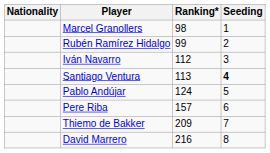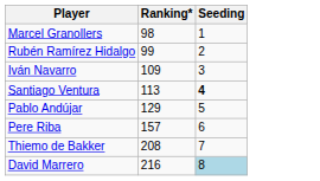- column: Nationality
Iván Navarro | Ranking*: 112 -> 109
Pablo Andújar | Ranking*: 124 -> 129
Thiemo de Bakker | Ranking*: 209 -> 208
David Marrero | Seeding: no background -> lightblue background
